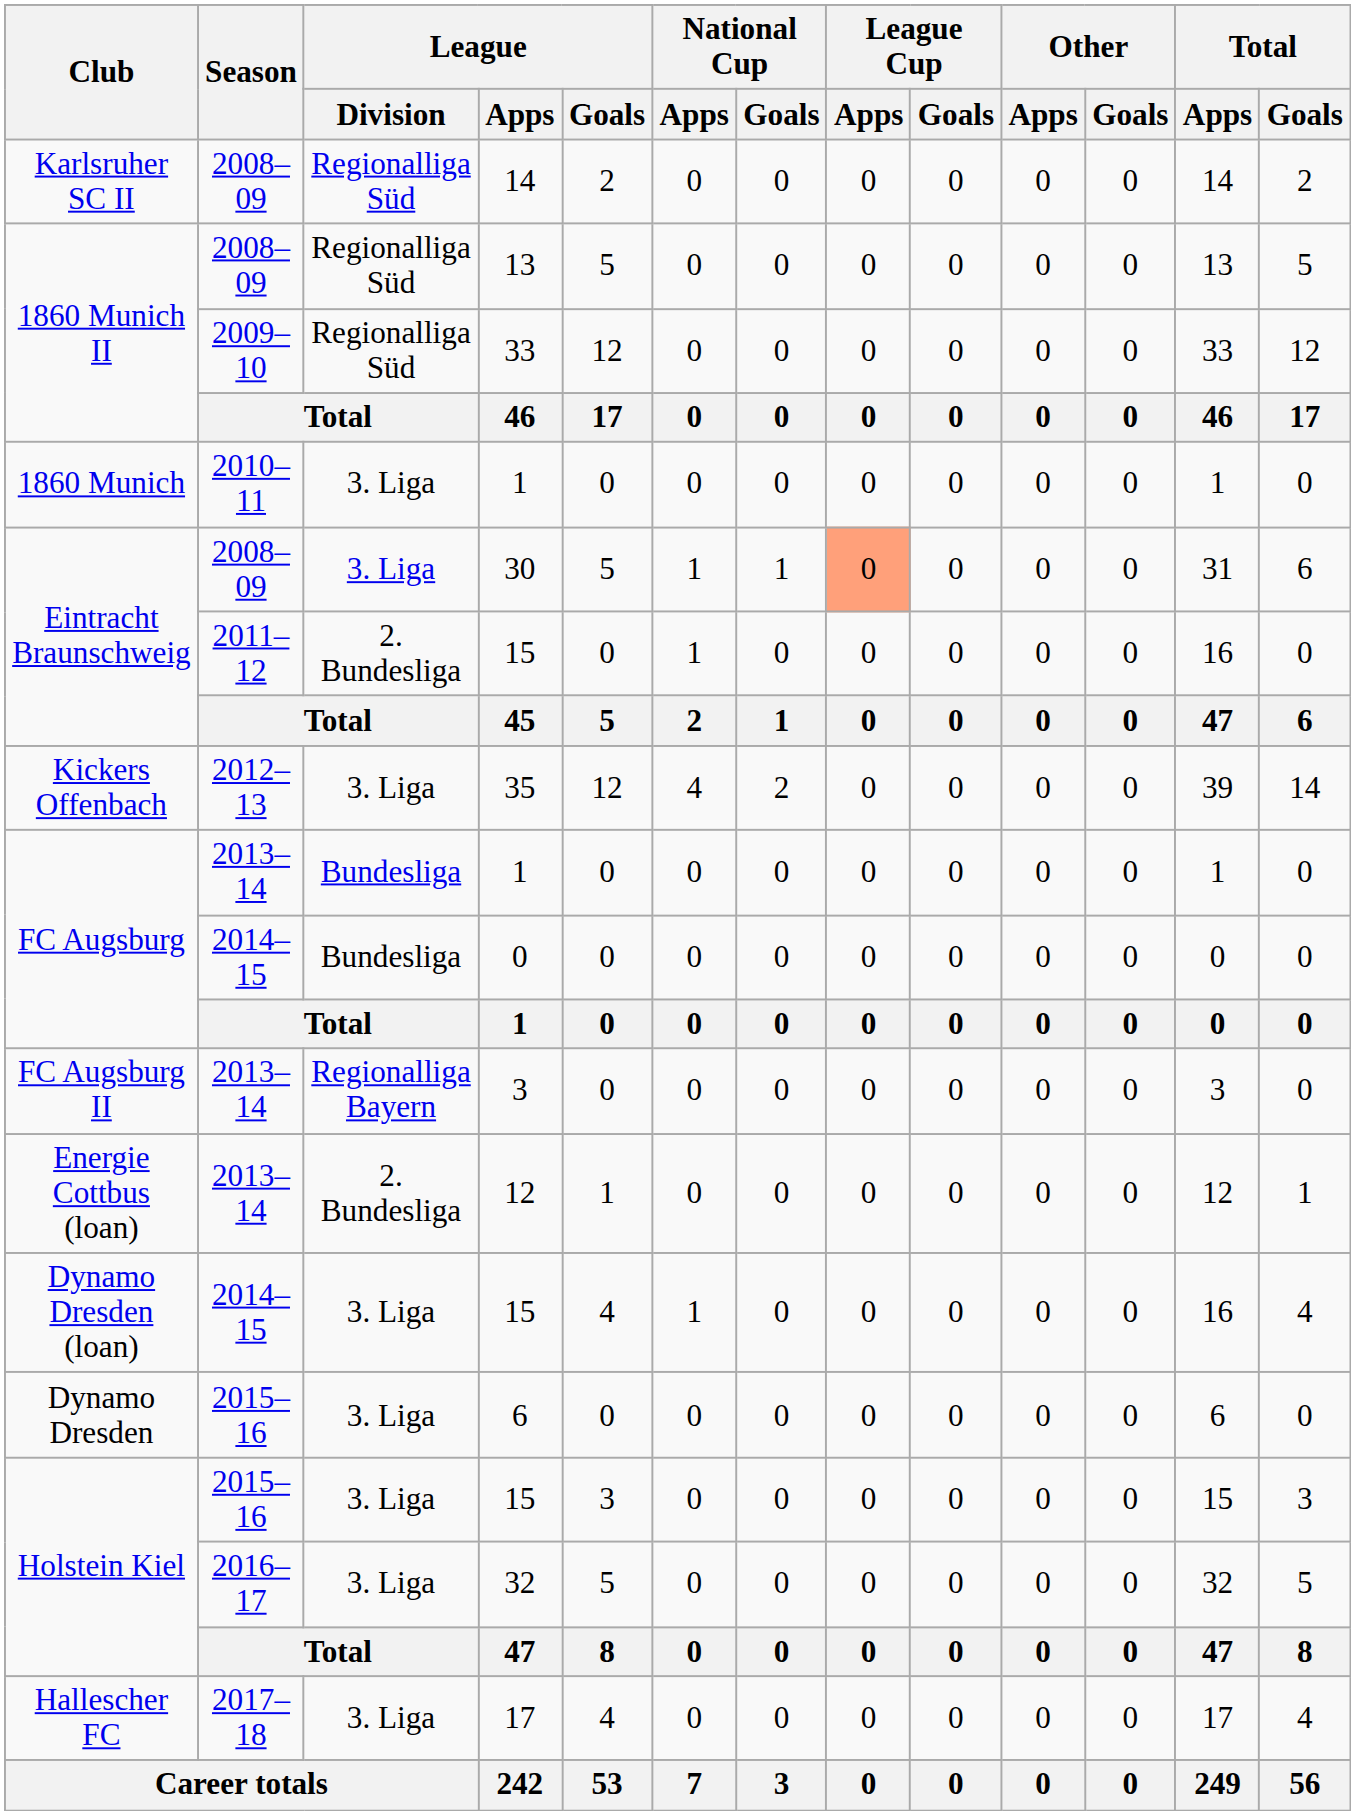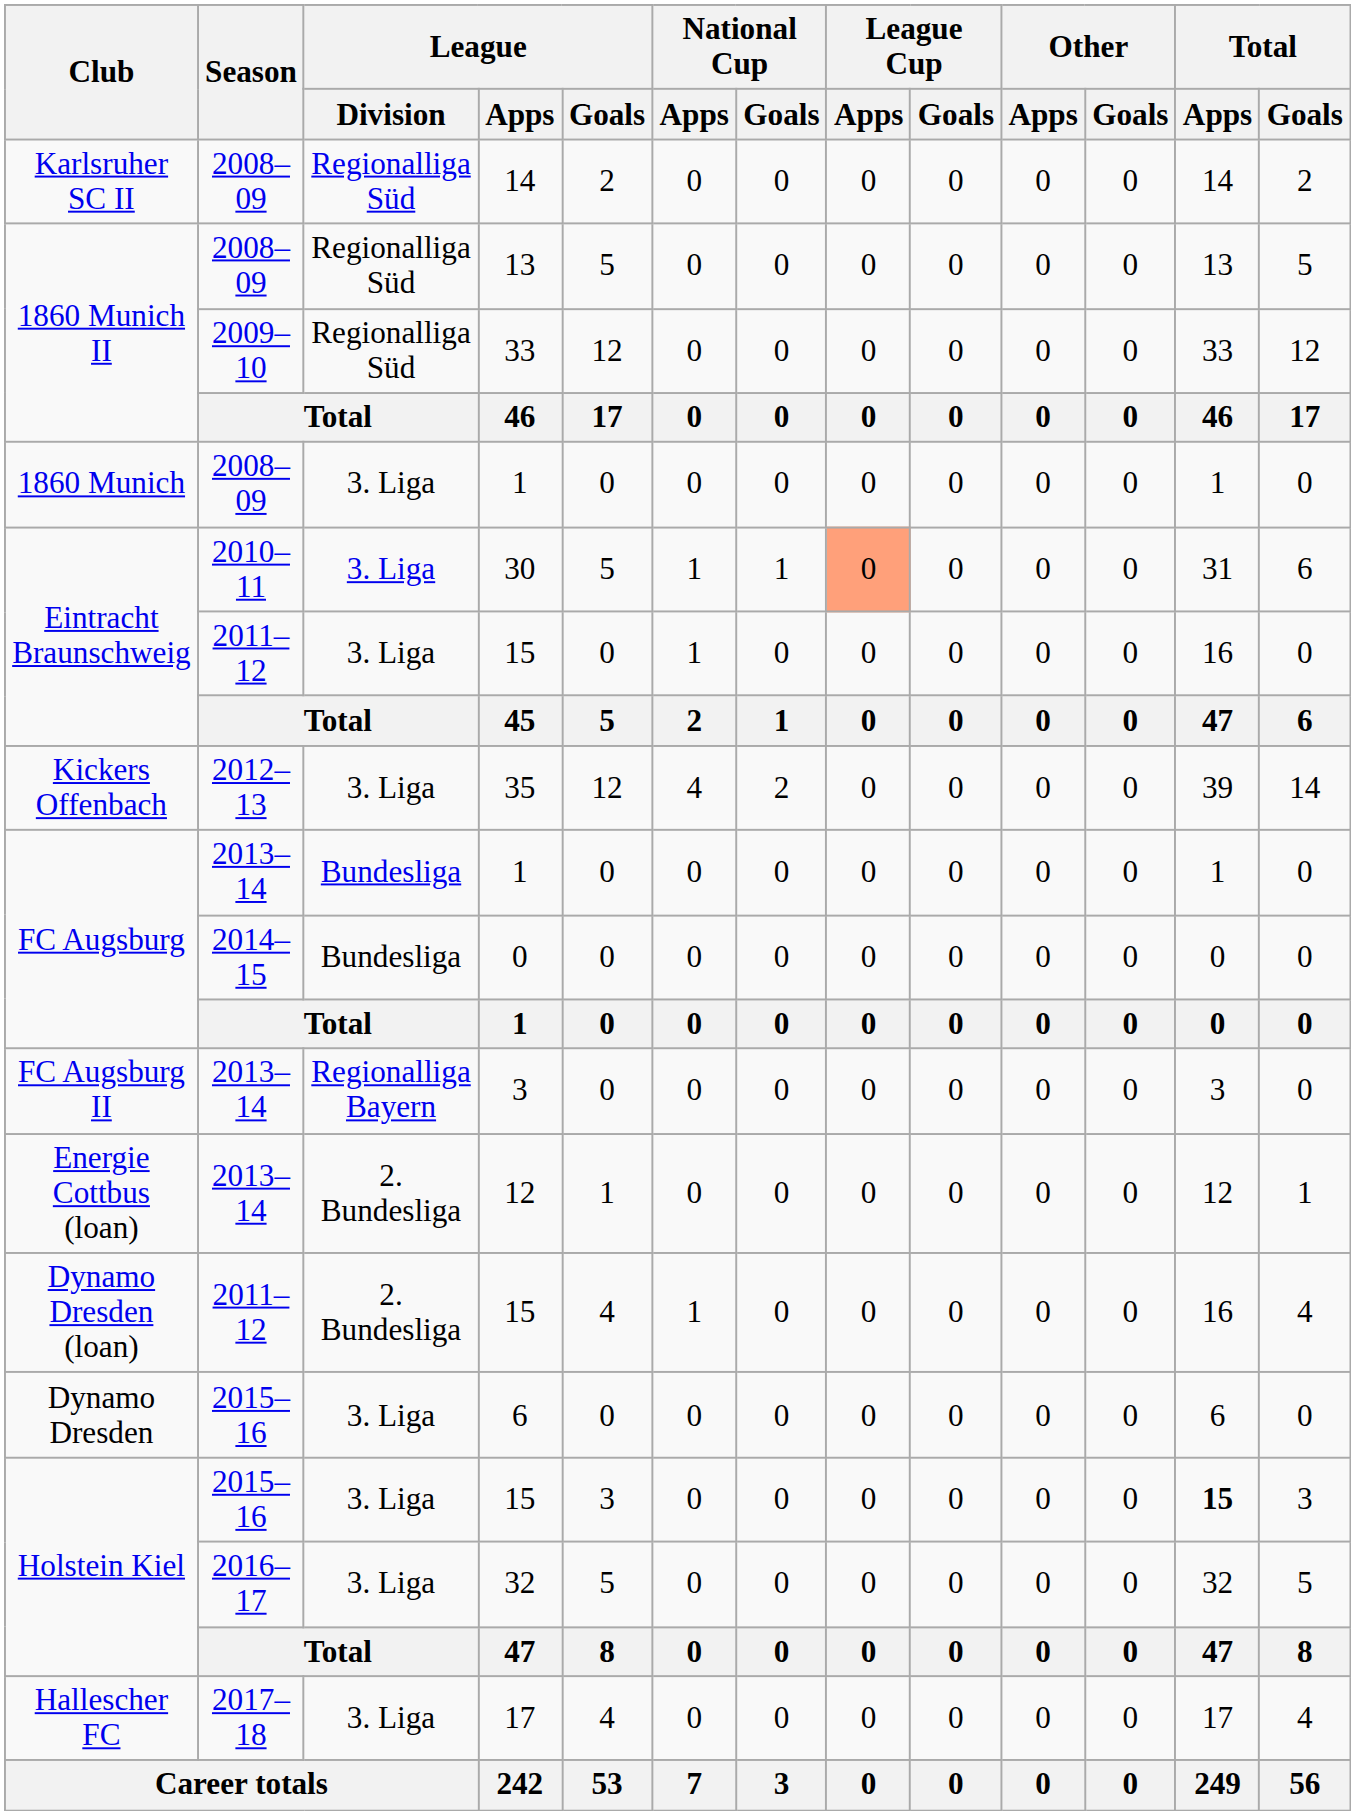1860 Munich / 1 | Season: 2010–11 -> 2008–09
30 | Season: 2008–09 -> 2010–11
Eintracht Braunschweig / 15 | League / Division: 2. Bundesliga -> 3. Liga
Dynamo Dresden (loan) / 15 | Season: 2014–15 -> 2011–12
Dynamo Dresden (loan) / 15 | League / Division: 3. Liga -> 2. Bundesliga
Holstein Kiel / 15 | Total / Apps: normal -> bold
